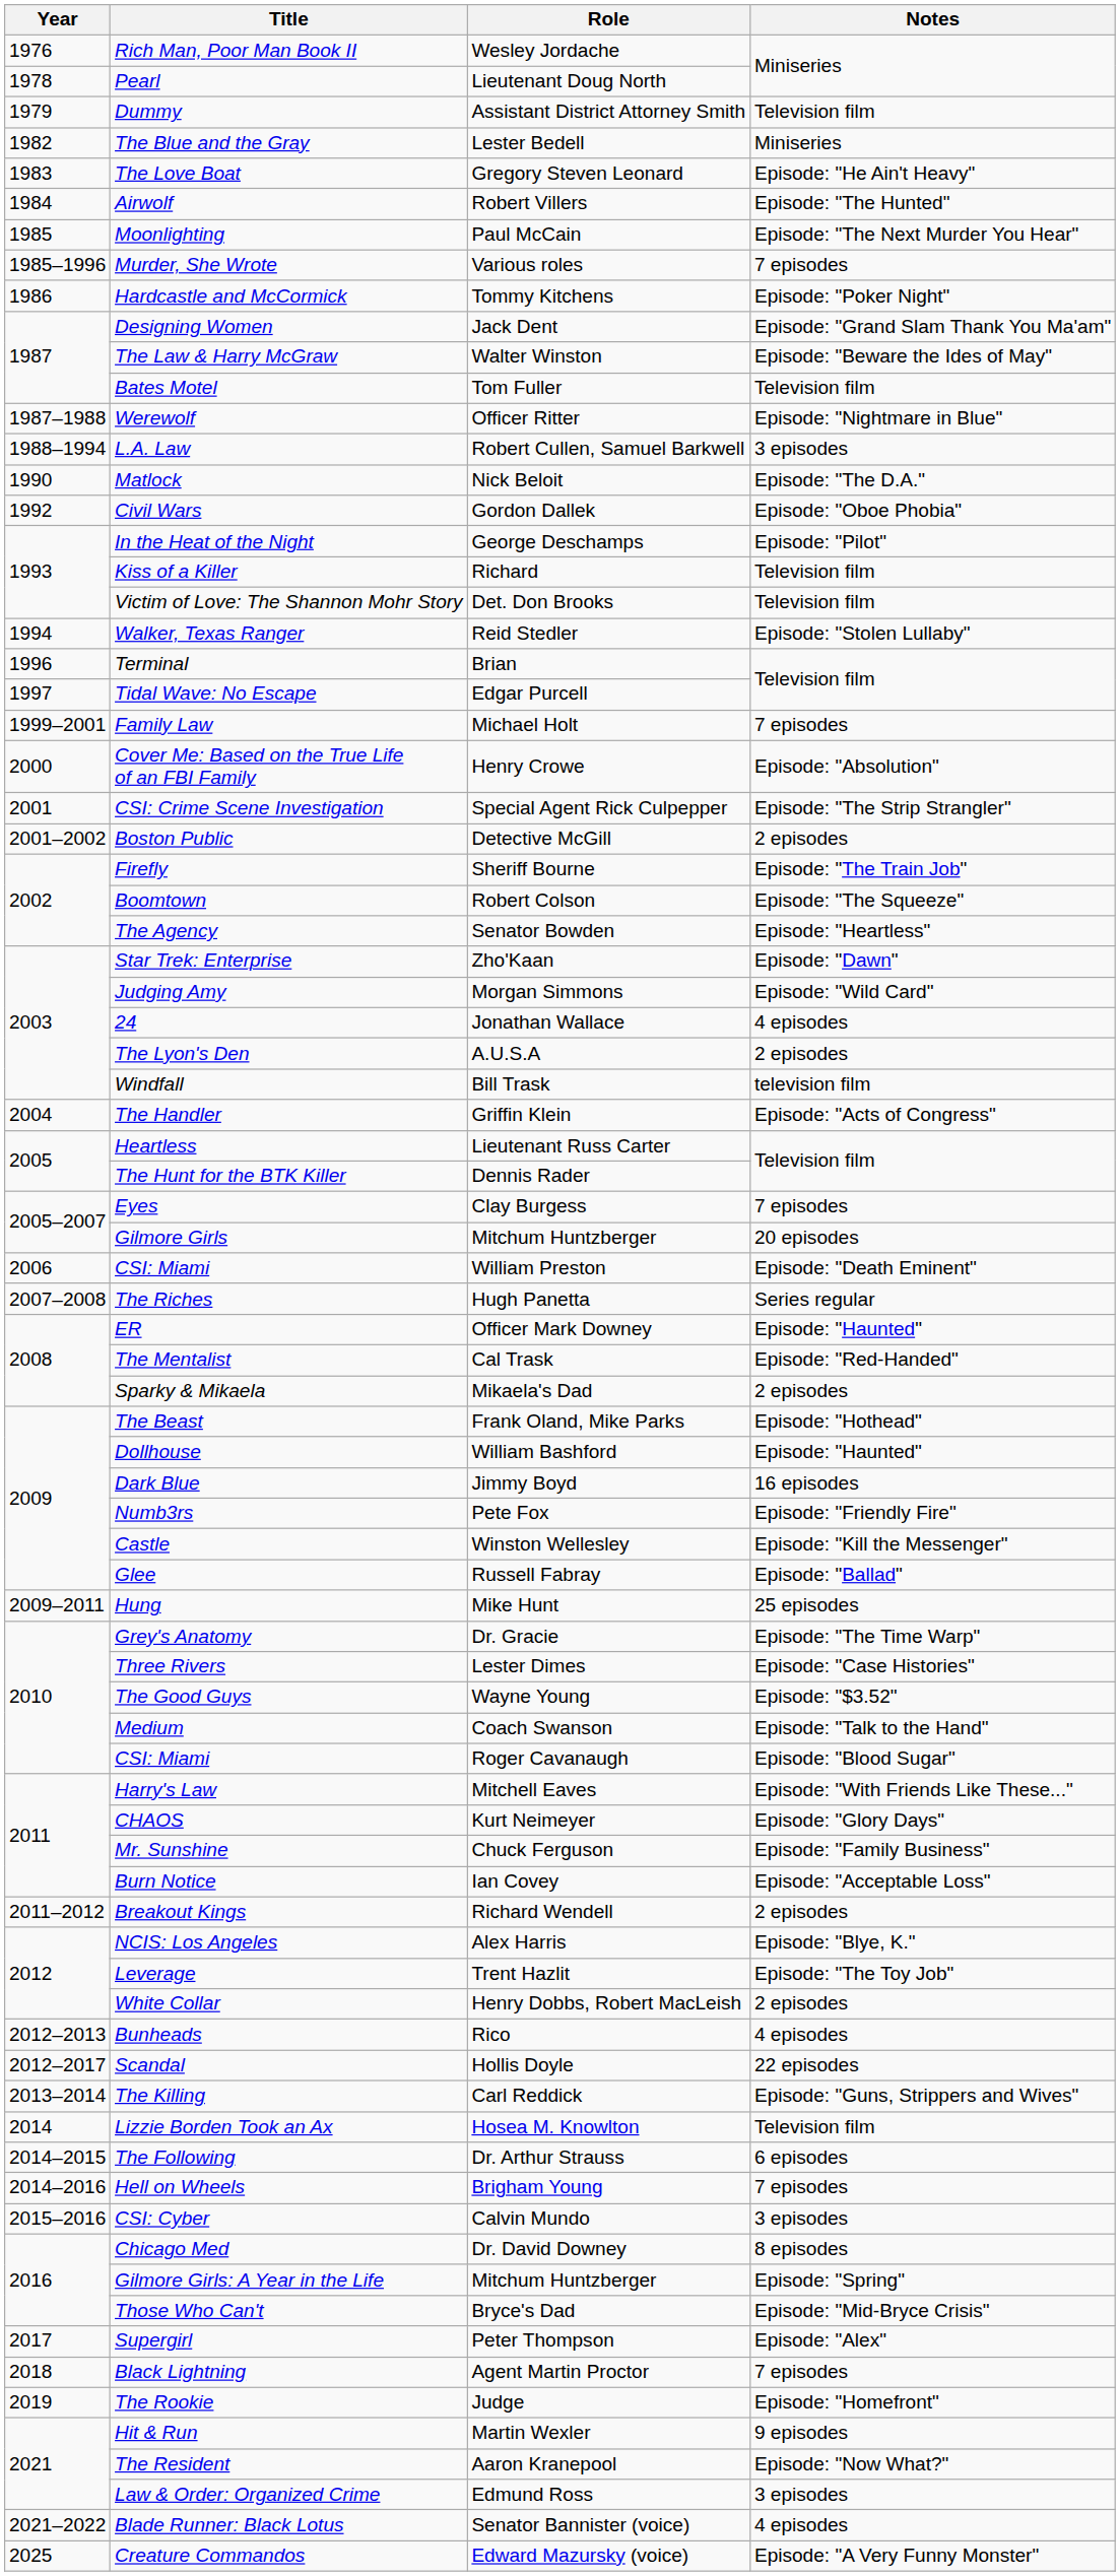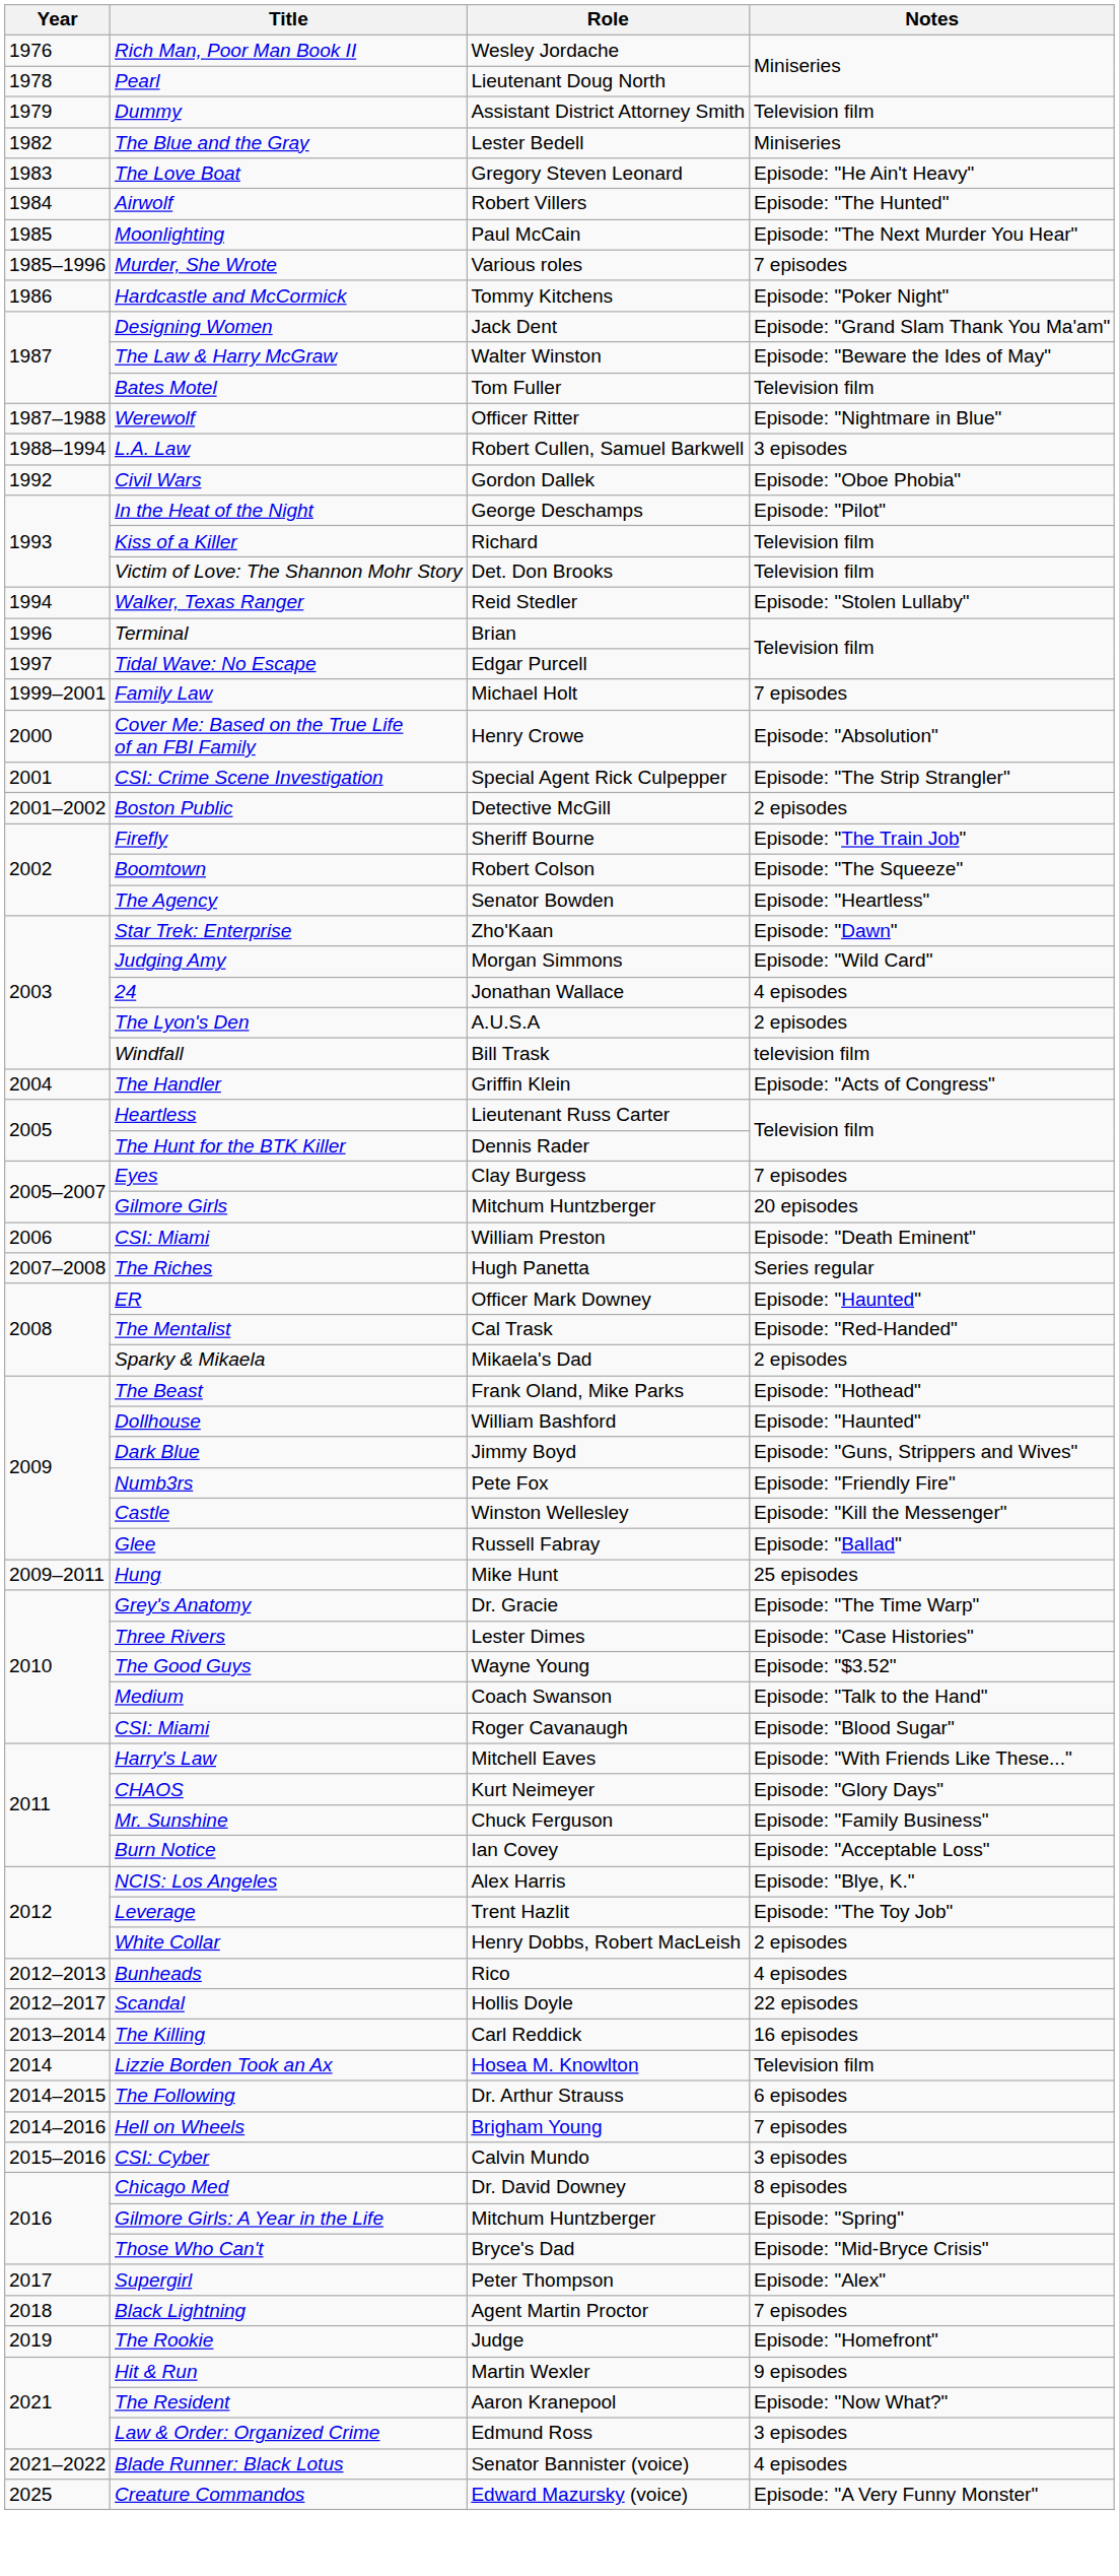- row: 1990 | Matlock | Nick Beloit | Episode: "The D.A."
Dark Blue | Notes: 16 episodes -> Episode: "Guns, Strippers and Wives"
- row: 2011–2012 | Breakout Kings | Richard Wendell | 2 episodes
The Killing | Notes: Episode: "Guns, Strippers and Wives" -> 16 episodes
